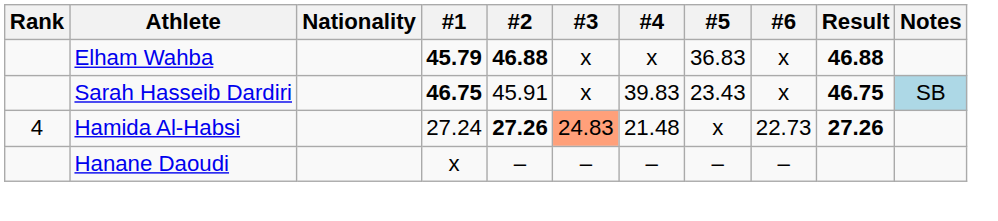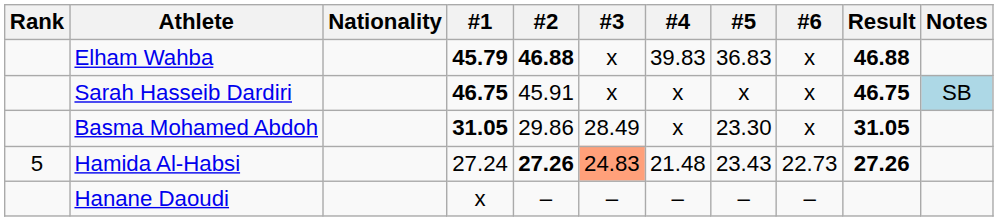Elham Wahba | #4: x -> 39.83
Sarah Hasseib Dardiri | #4: 39.83 -> x
Sarah Hasseib Dardiri | #5: 23.43 -> x
+ row: Basma Mohamed Abdoh | 31.05 | 29.86 | 28.49 | x | 23.30 | x | 31.05
Hamida Al-Habsi | Rank: 4 -> 5
Hamida Al-Habsi | #5: x -> 23.43
